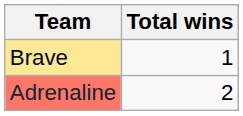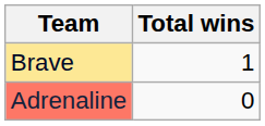Adrenaline | Total wins: 2 -> 0
